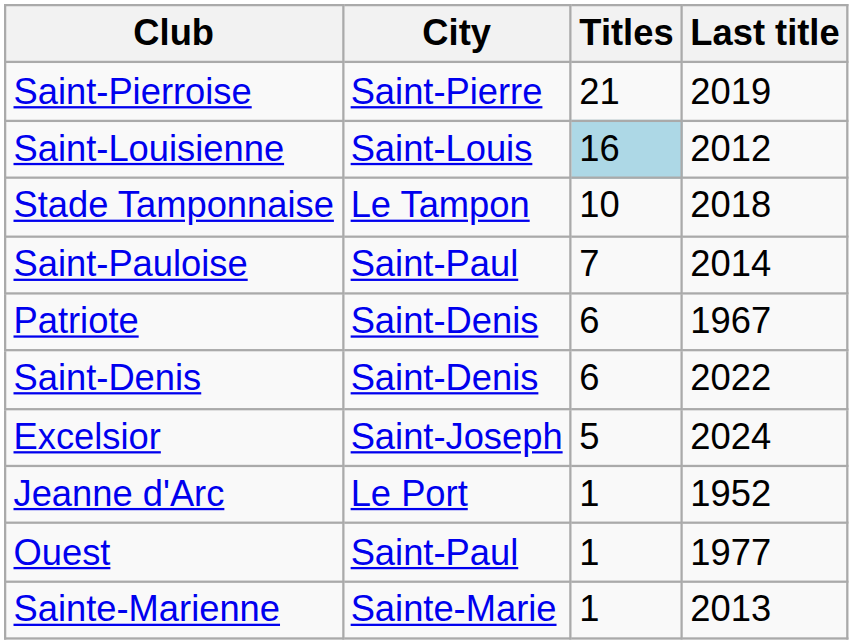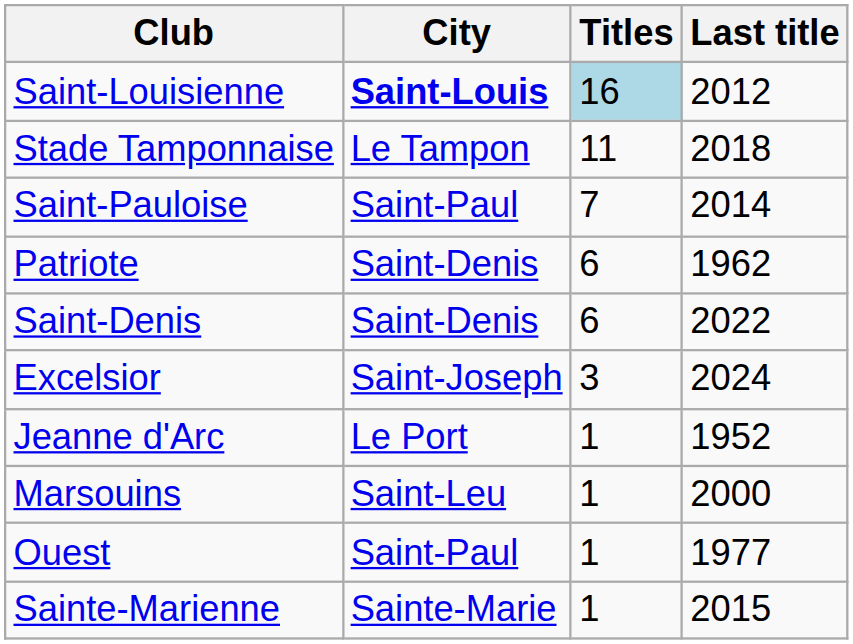- row: Saint-Pierroise | Saint-Pierre | 21 | 2019
Saint-Louisienne | City: normal -> bold
Stade Tamponnaise | Titles: 10 -> 11
Patriote | Last title: 1967 -> 1962
Excelsior | Titles: 5 -> 3
+ row: Marsouins | Saint-Leu | 1 | 2000
Sainte-Marienne | Last title: 2013 -> 2015
